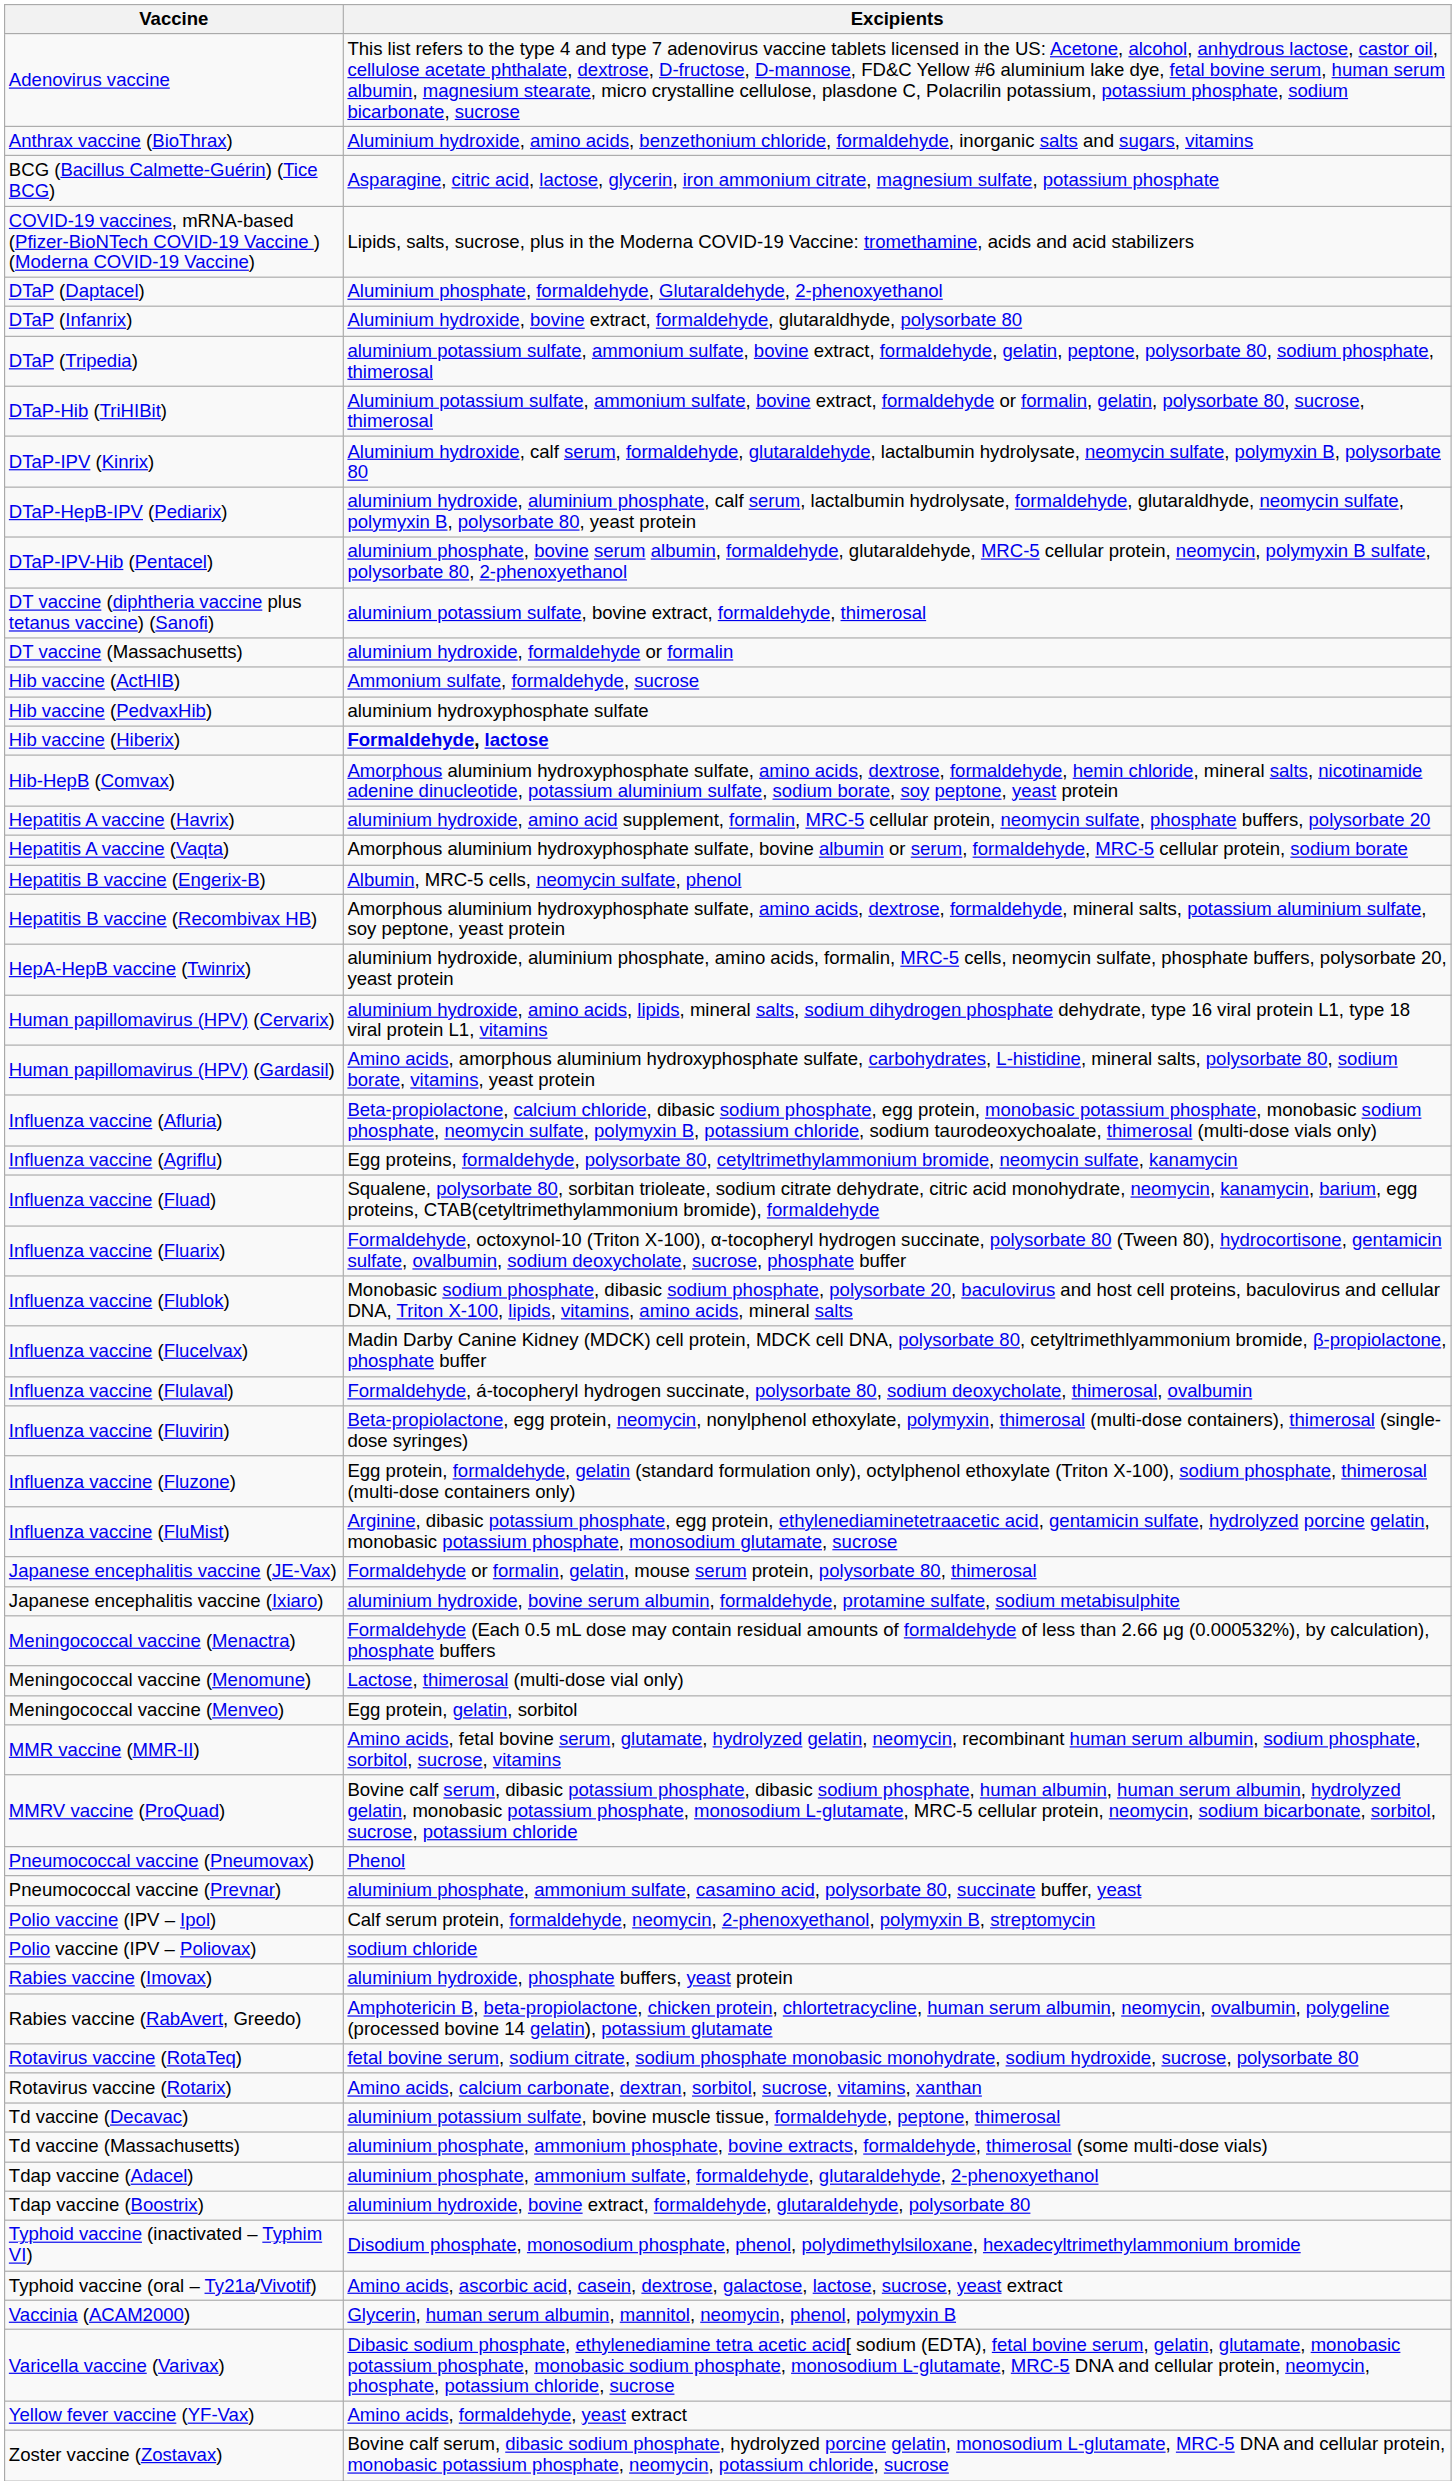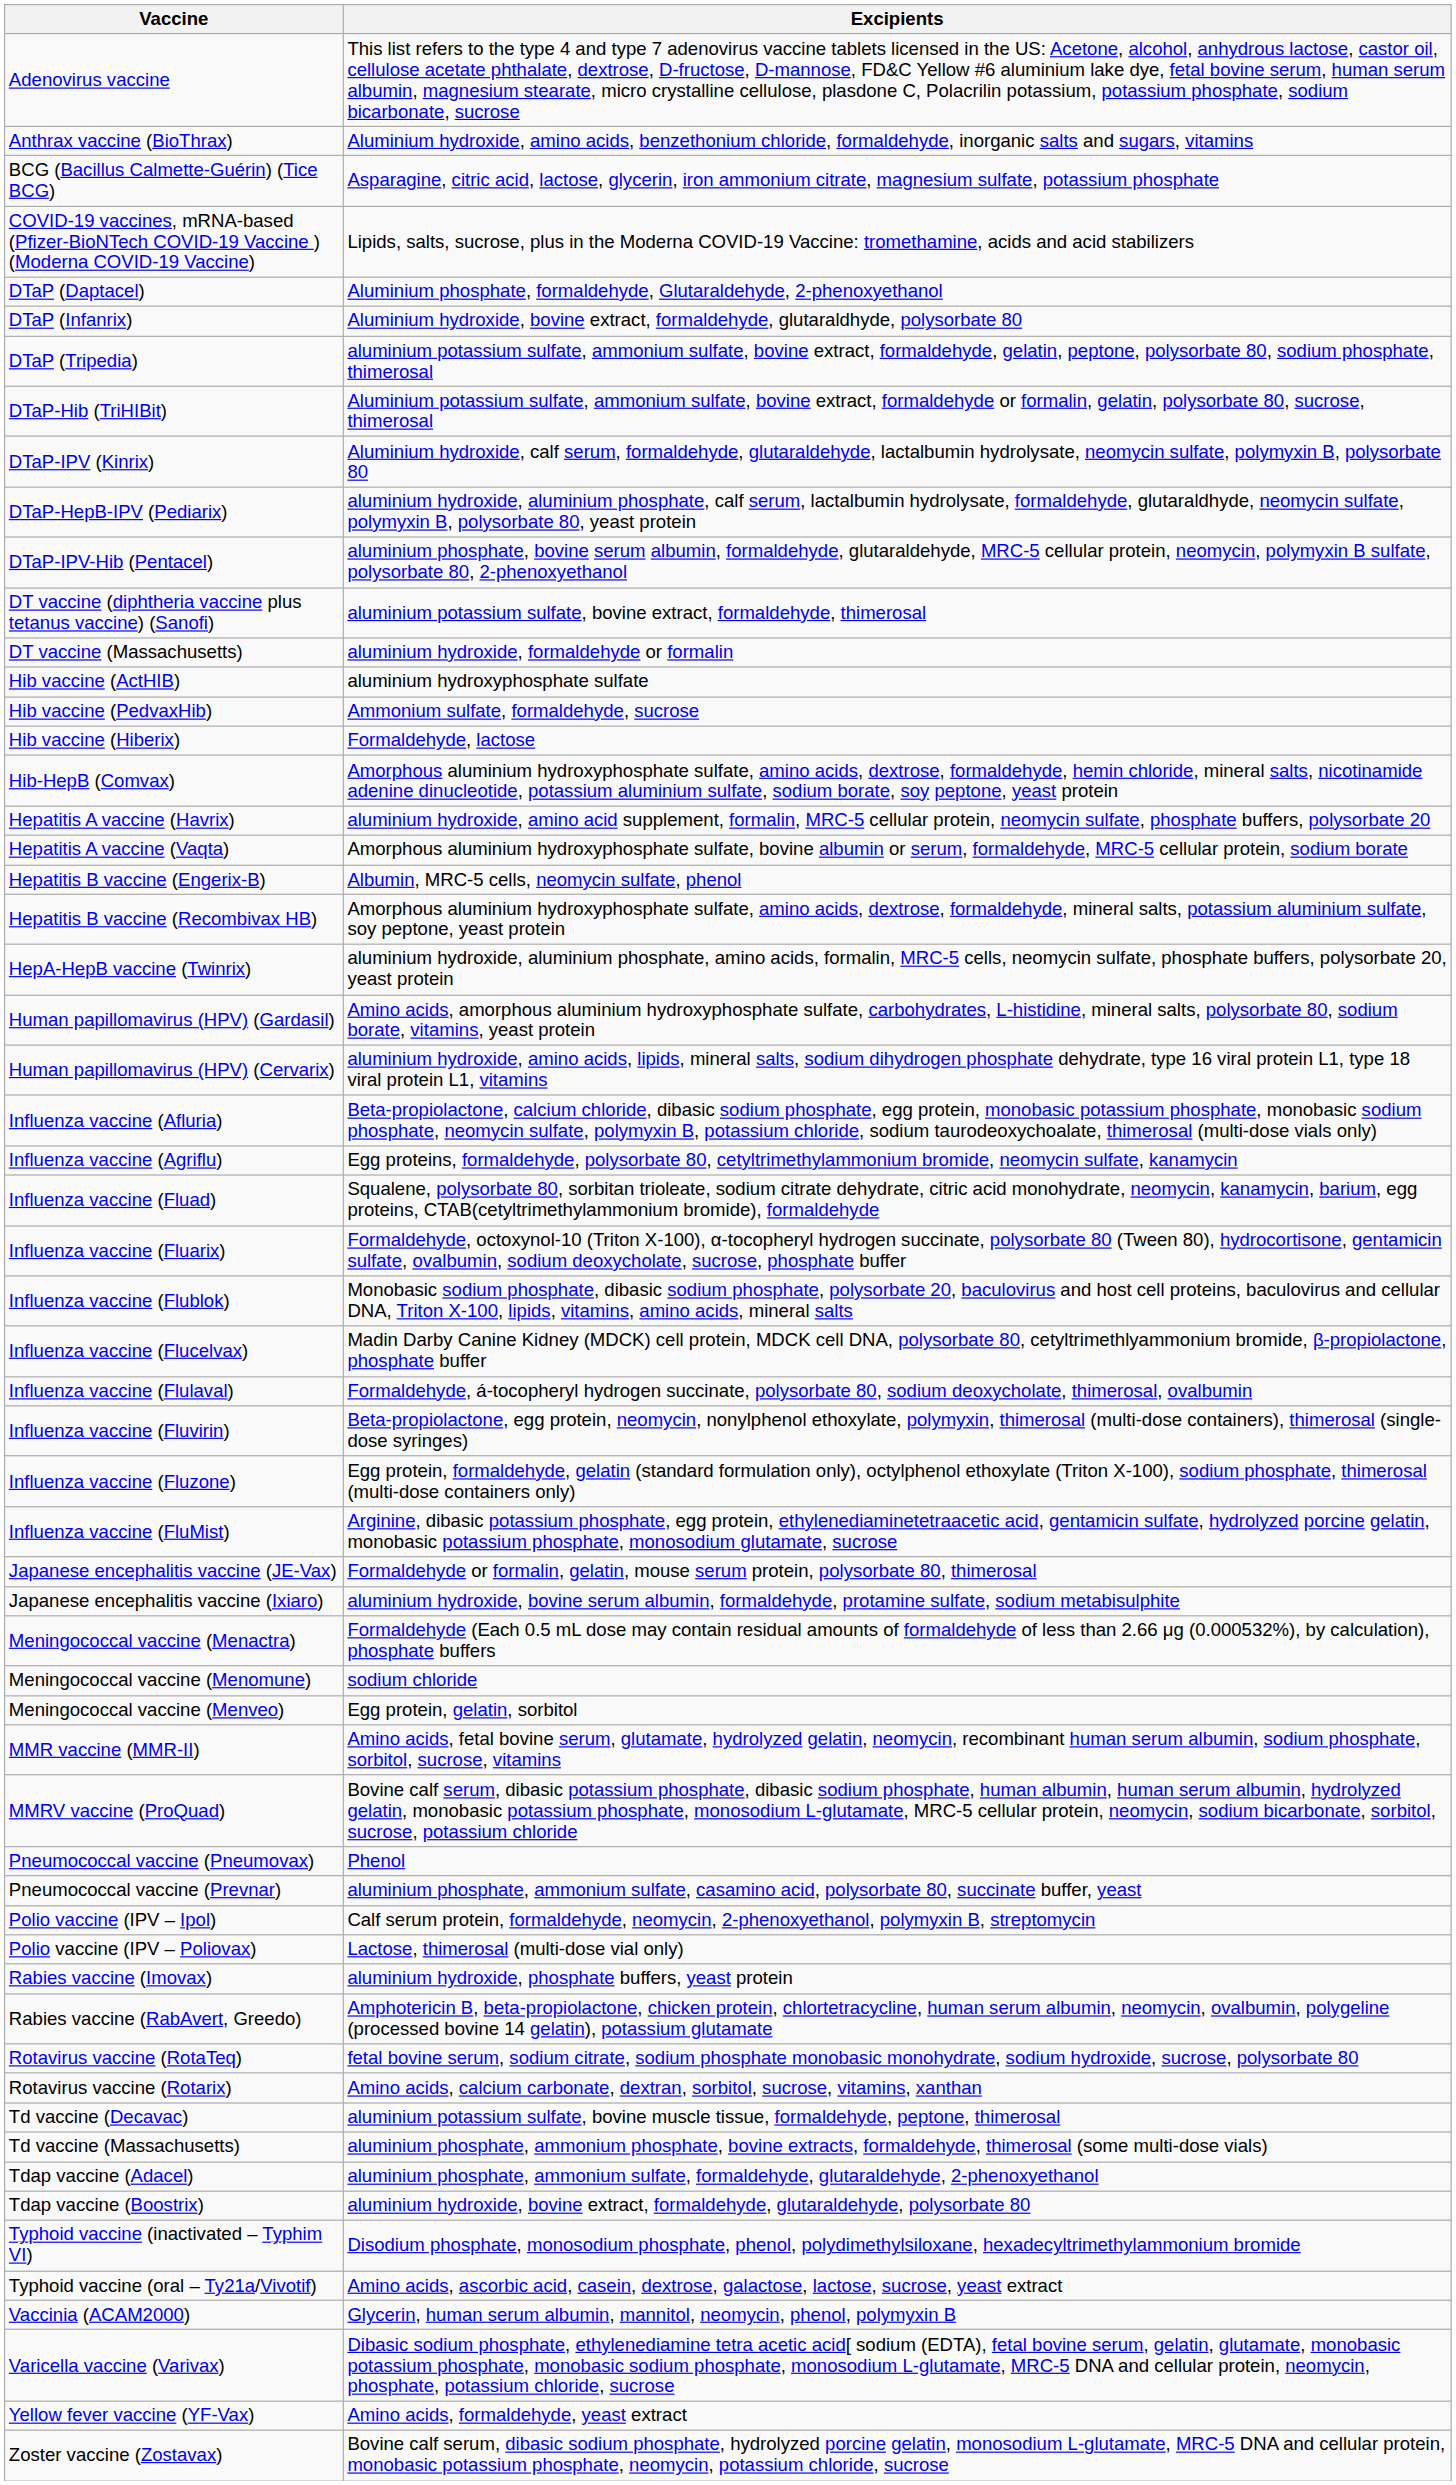Hib vaccine (ActHIB) | Excipients: Ammonium sulfate, formaldehyde, sucrose -> aluminium hydroxyphosphate sulfate
Hib vaccine (PedvaxHib) | Excipients: aluminium hydroxyphosphate sulfate -> Ammonium sulfate, formaldehyde, sucrose
Hib vaccine (Hiberix) | Excipients: bold -> normal
rows swapped: Human papillomavirus (HPV) (Cervarix) <-> Human papillomavirus (HPV) (Gardasil)
Meningococcal vaccine (Menomune) | Excipients: Lactose, thimerosal (multi-dose vial only) -> sodium chloride
Polio vaccine (IPV – Poliovax) | Excipients: sodium chloride -> Lactose, thimerosal (multi-dose vial only)
